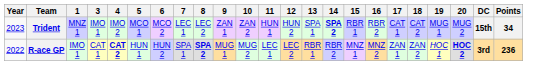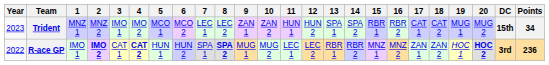+ column: 2 | MNZ 2 | IMO 2
Trident | 14: bold -> normal
